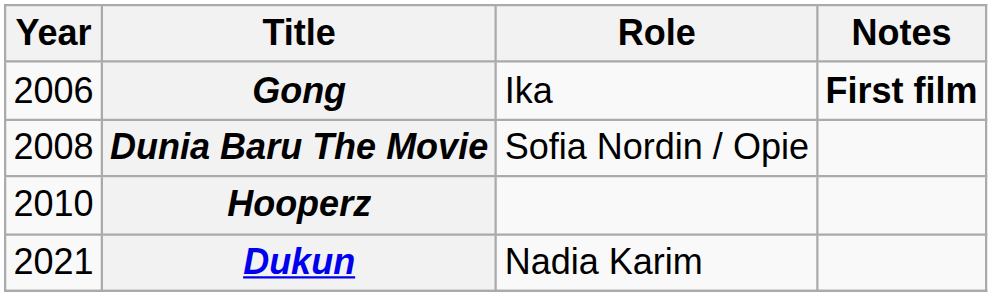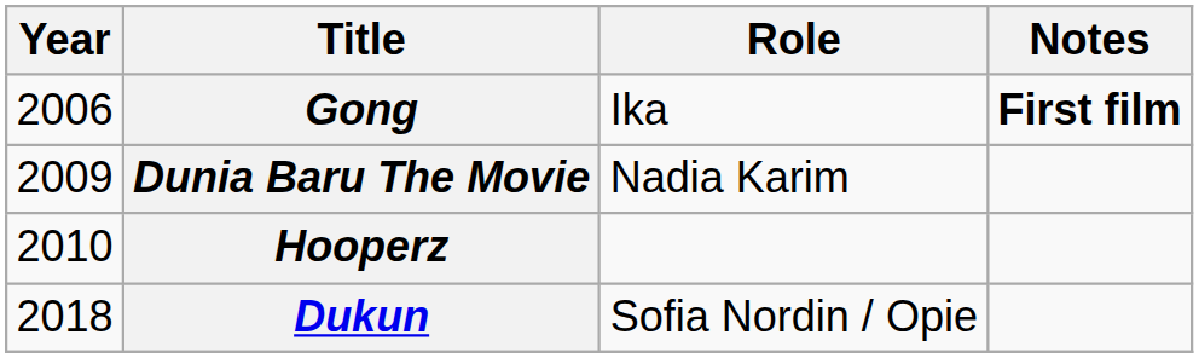Dunia Baru The Movie | Year: 2008 -> 2009
Dunia Baru The Movie | Role: Sofia Nordin / Opie -> Nadia Karim
Dukun | Year: 2021 -> 2018
Dukun | Role: Nadia Karim -> Sofia Nordin / Opie
